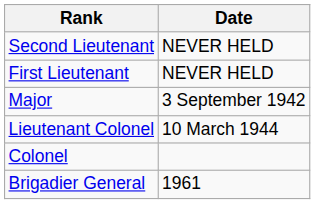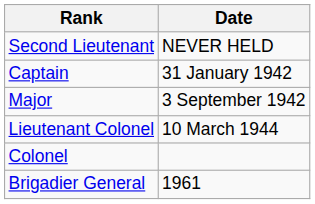- row: First Lieutenant | NEVER HELD
+ row: Captain | 31 January 1942
